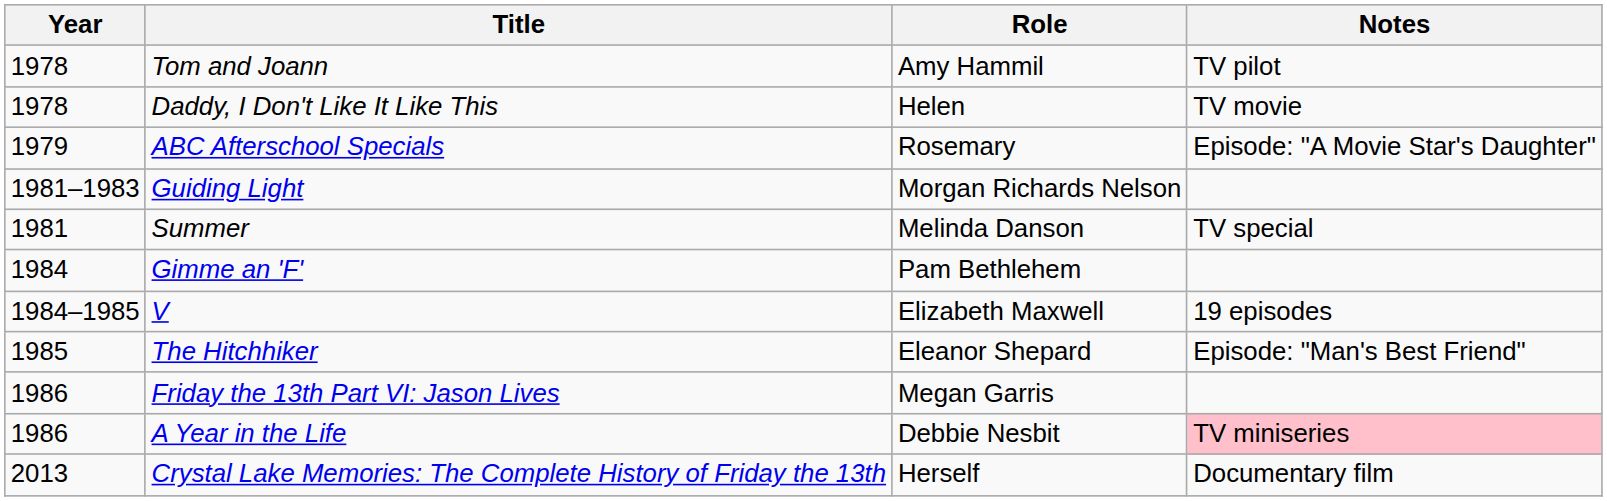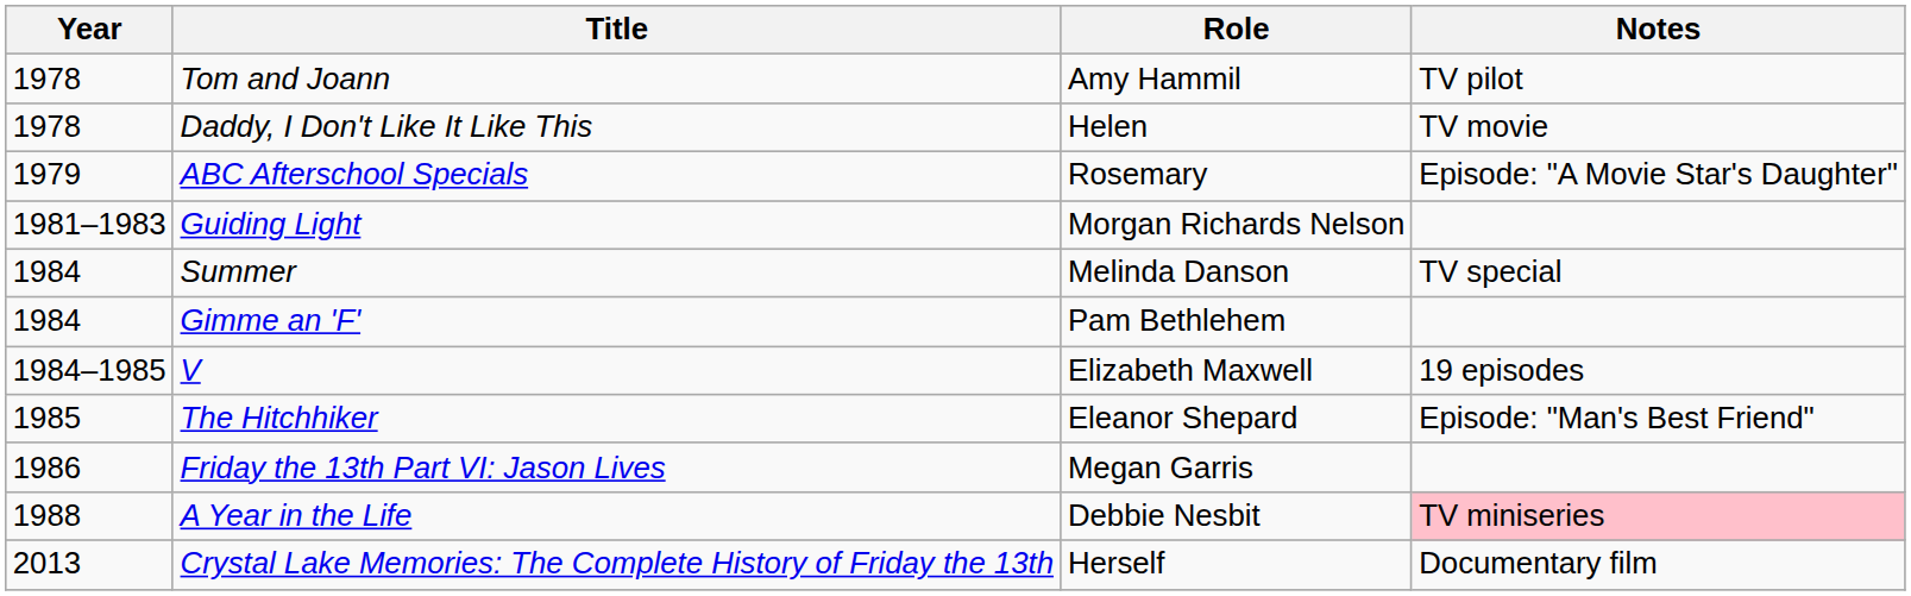Summer | Year: 1981 -> 1984
A Year in the Life | Year: 1986 -> 1988
